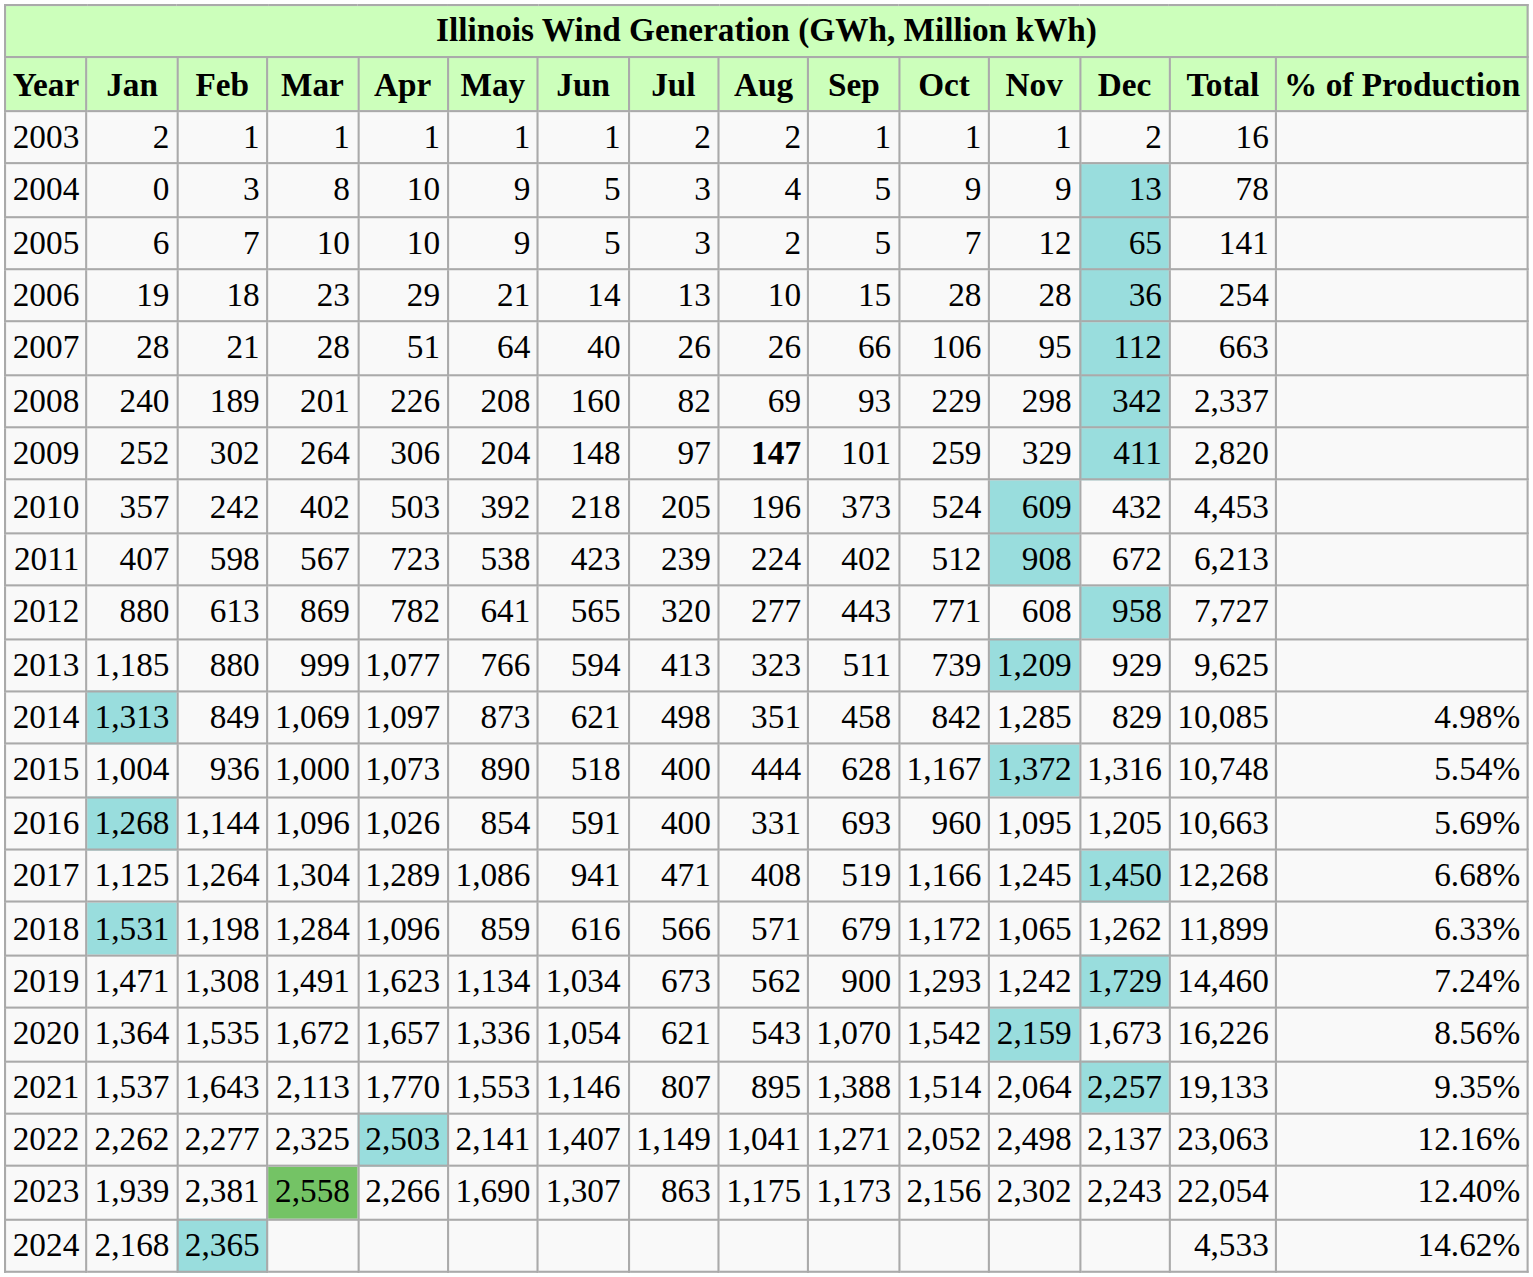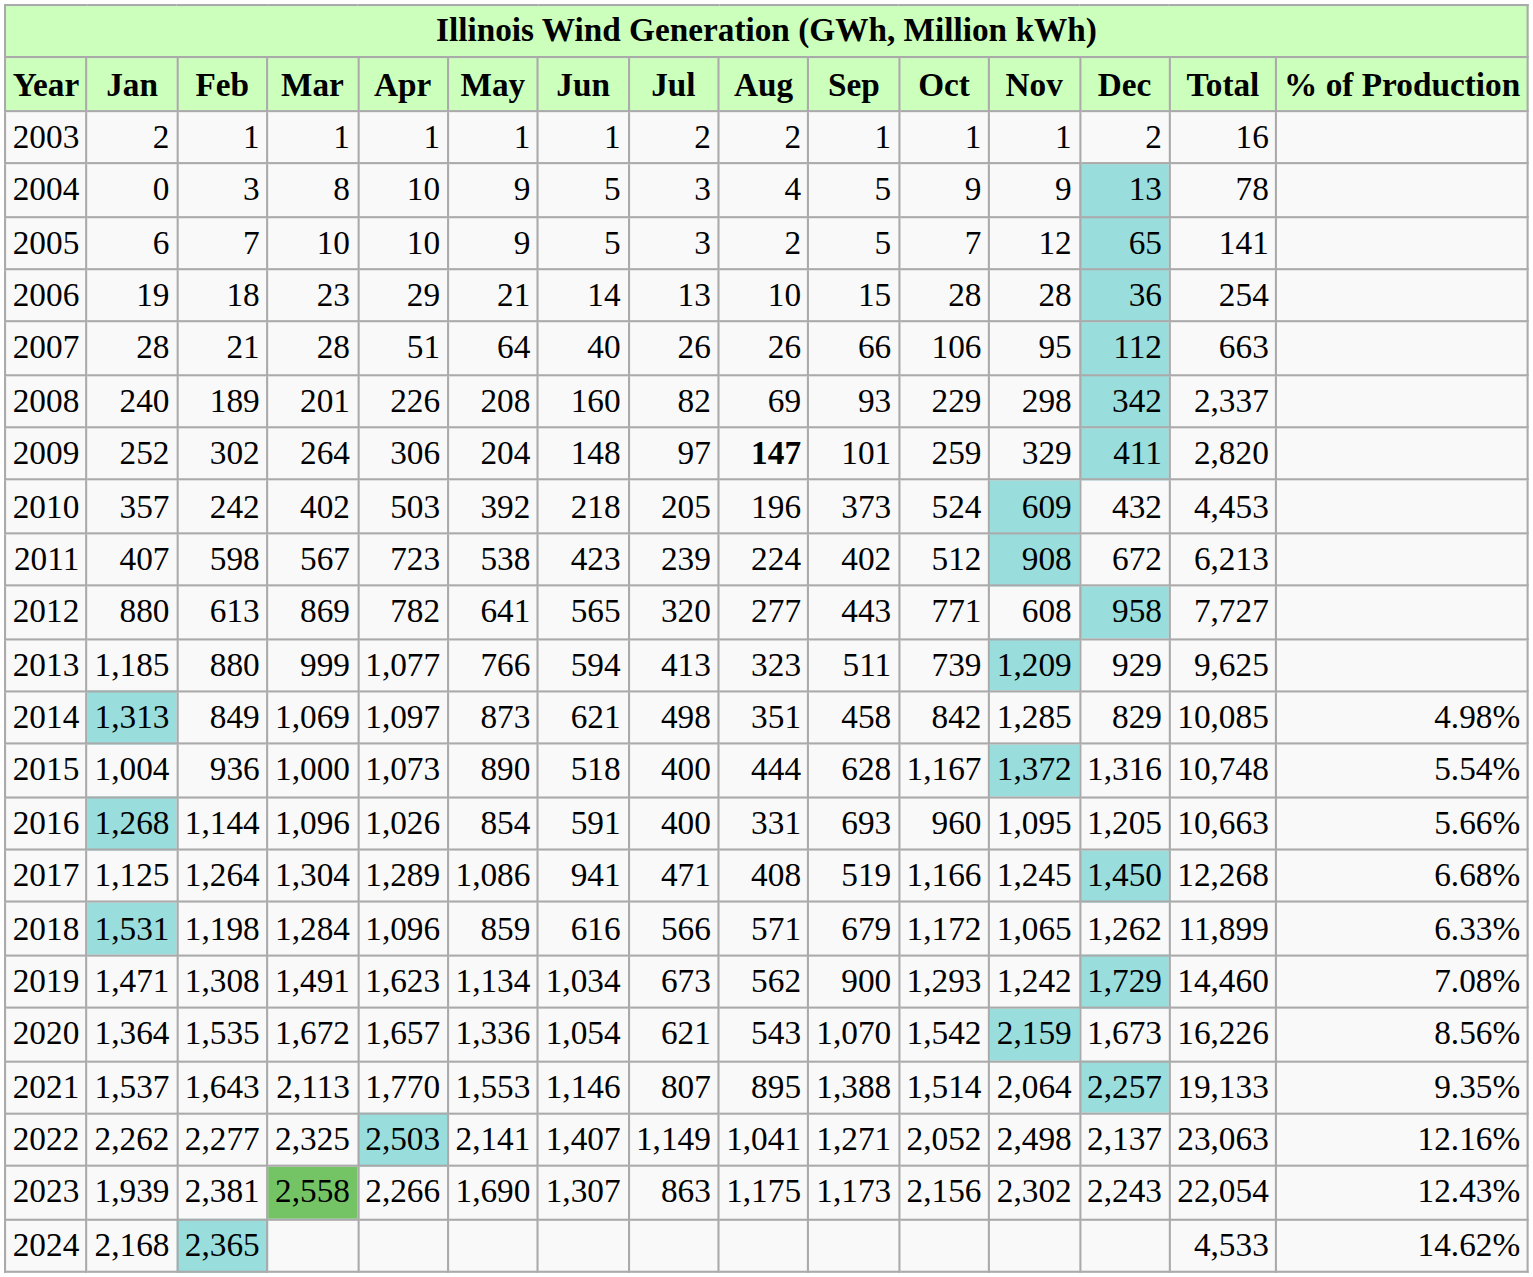2016 | % of Production: 5.69% -> 5.66%
2019 | % of Production: 7.24% -> 7.08%
2023 | % of Production: 12.40% -> 12.43%
